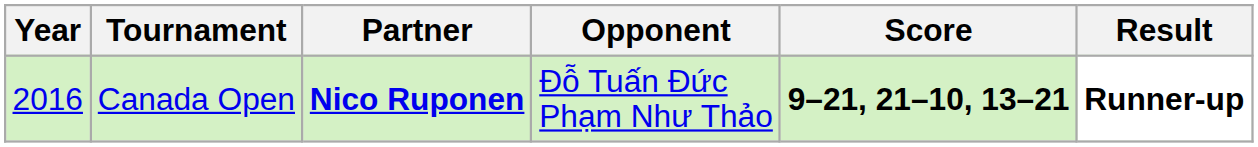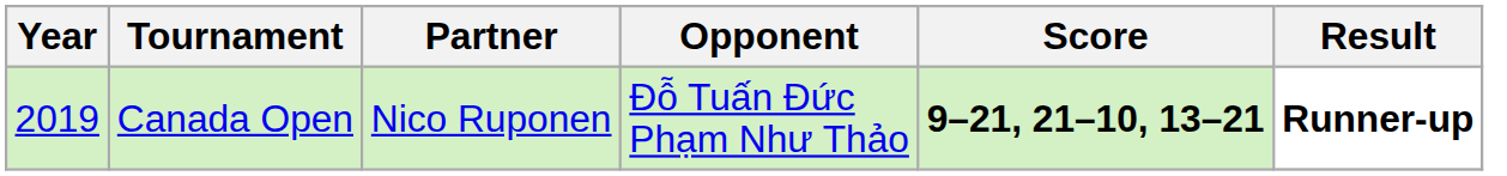Canada Open | Year: 2016 -> 2019
Canada Open | Partner: bold -> normal
